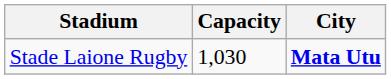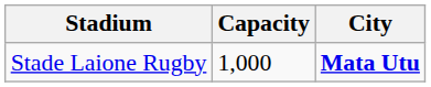Stade Laione Rugby | Capacity: 1,030 -> 1,000
